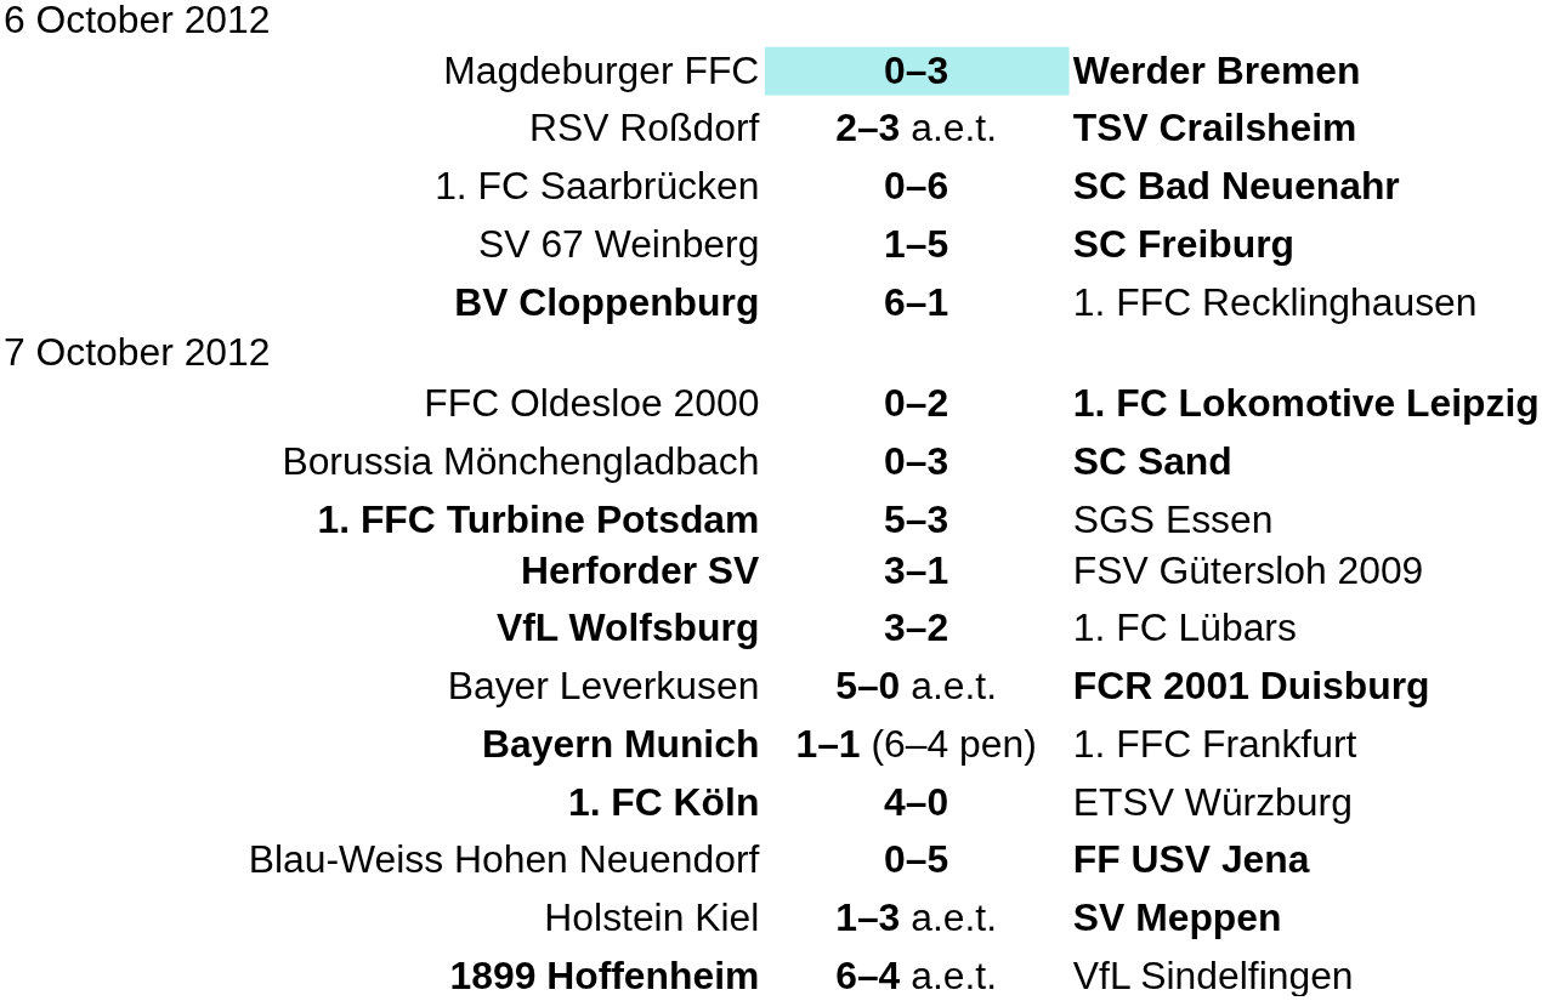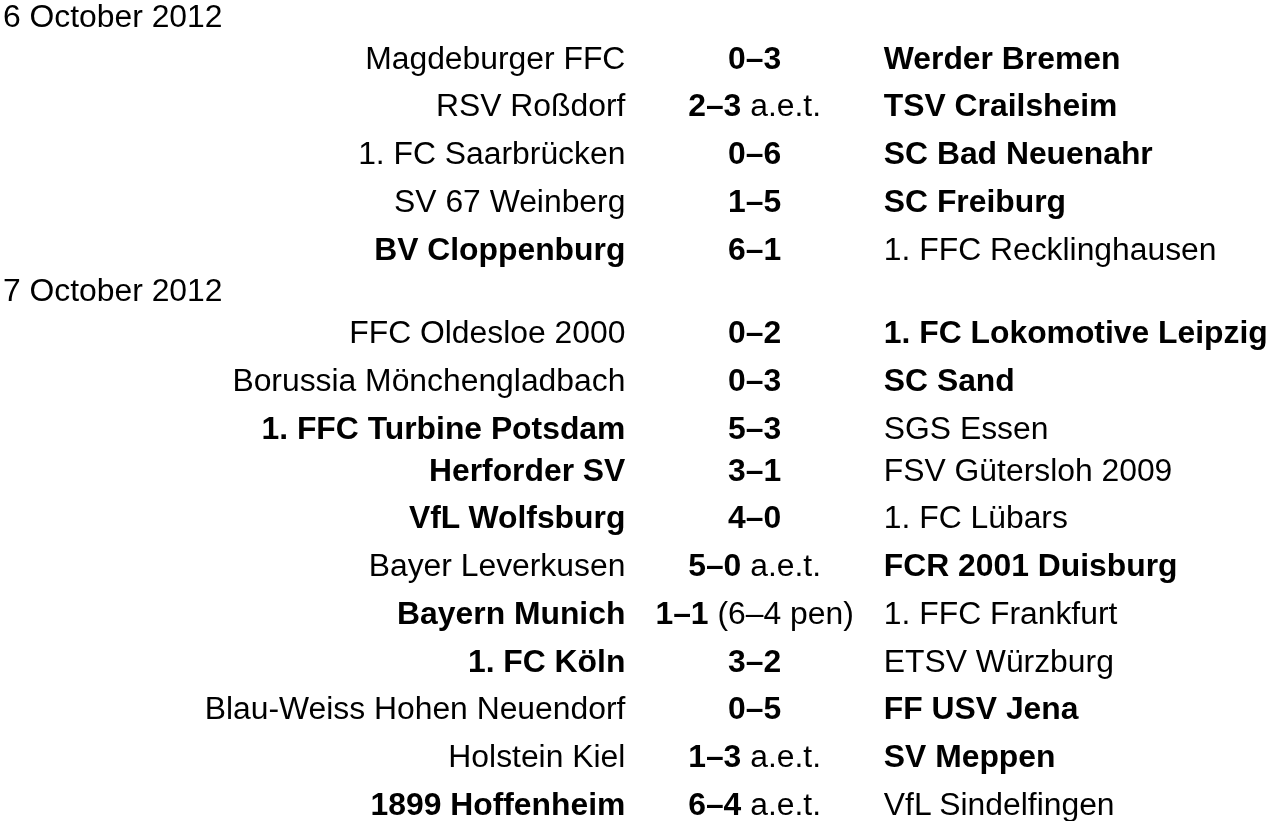Magdeburger FFC | column 2: paleturquoise background -> no background
VfL Wolfsburg | column 2: 3–2 -> 4–0
1. FC Köln | column 2: 4–0 -> 3–2
